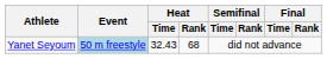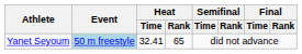Yanet Seyoum | Heat / Time: 32.43 -> 32.41
Yanet Seyoum | Heat / Rank: 68 -> 65
